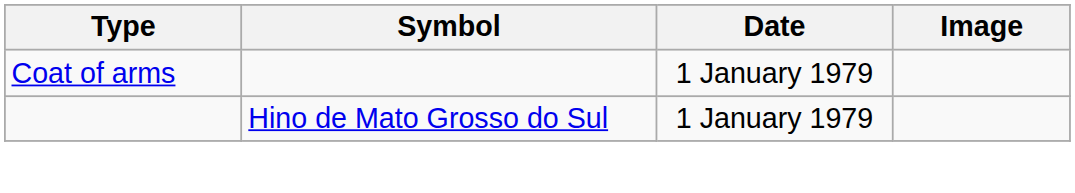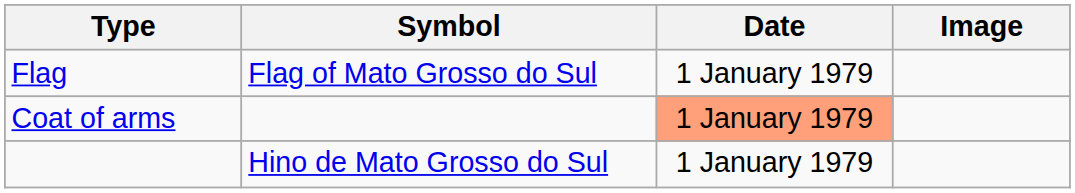+ row: Flag | Flag of Mato Grosso do Sul | 1 January 1979
Coat of arms | Date: no background -> lightsalmon background
